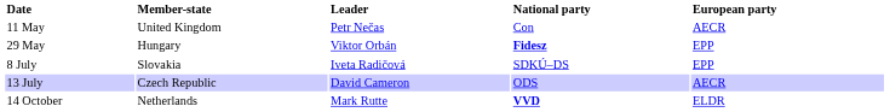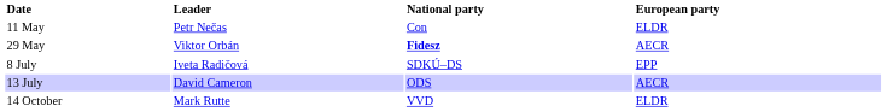- column: Member-state | United Kingdom | Hungary | Slovakia | Czech Republic | Netherlands
11 May | European party: AECR -> ELDR
29 May | European party: EPP -> AECR
14 October | National party: bold -> normal
